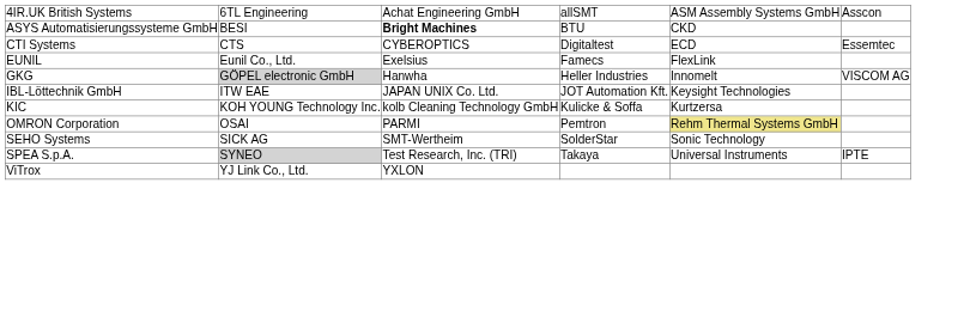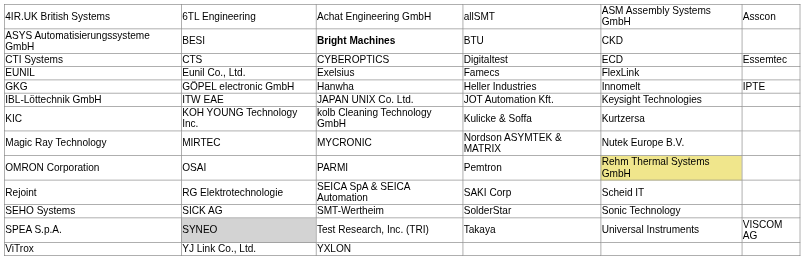GKG | column 2: lightgrey background -> no background
GKG | column 6: VISCOM AG -> IPTE
+ row: Magic Ray Technology | MIRTEC | MYCRONIC | Nordson ASYMTEK & MATRIX | Nutek Europe B.V.
+ row: Rejoint | RG Elektrotechnologie | SEICA SpA & SEICA Automation | SAKI Corp | Scheid IT
SPEA S.p.A. | column 6: IPTE -> VISCOM AG
